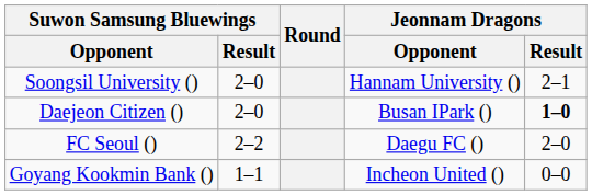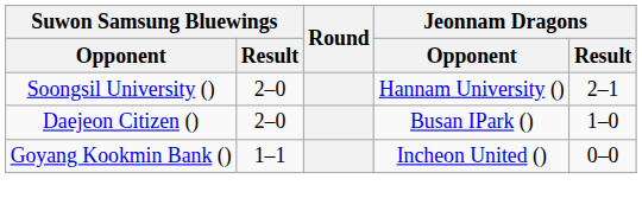Daejeon Citizen () | Jeonnam Dragons / Result: bold -> normal
- row: FC Seoul () | 2–2 | Daegu FC () | 2–0
